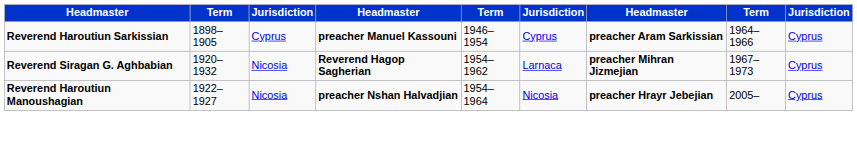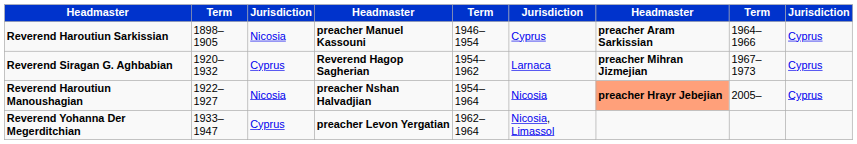Reverend Haroutiun Sarkissian | column 3: Cyprus -> Nicosia
Reverend Siragan G. Aghbabian | column 3: Nicosia -> Cyprus
Reverend Haroutiun Manoushagian | column 7: no background -> lightsalmon background
+ row: Reverend Yohanna Der Megerditchian | 1933–1947 | Cyprus | preacher Levon Yergatian | 1962–1964 | Nicosia, Limassol
